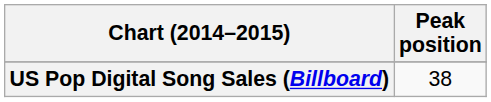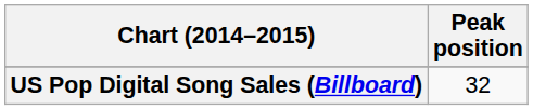US Pop Digital Song Sales (Billboard) | Peak position: 38 -> 32
